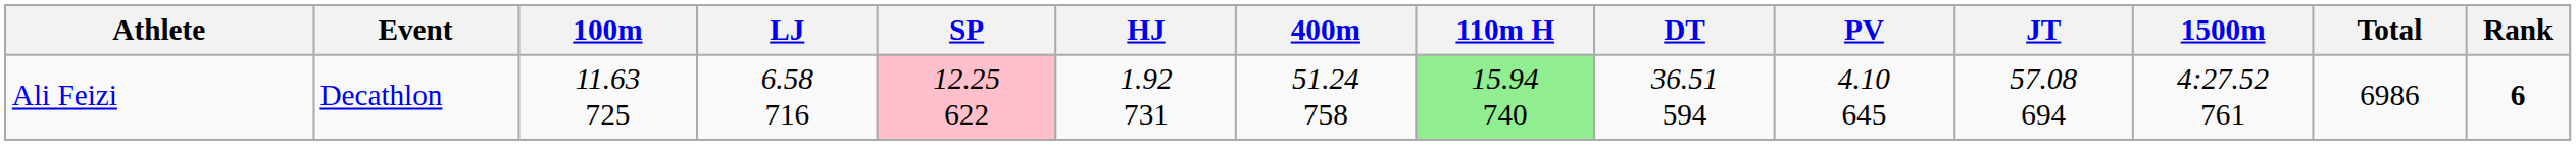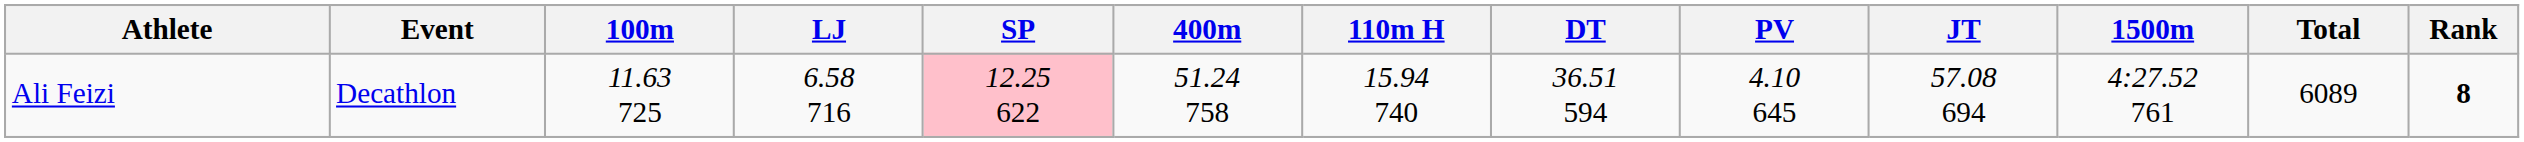- column: HJ | 1.92 731
Ali Feizi | 110m H: lightgreen background -> no background
Ali Feizi | Total: 6986 -> 6089
Ali Feizi | Rank: 6 -> 8
